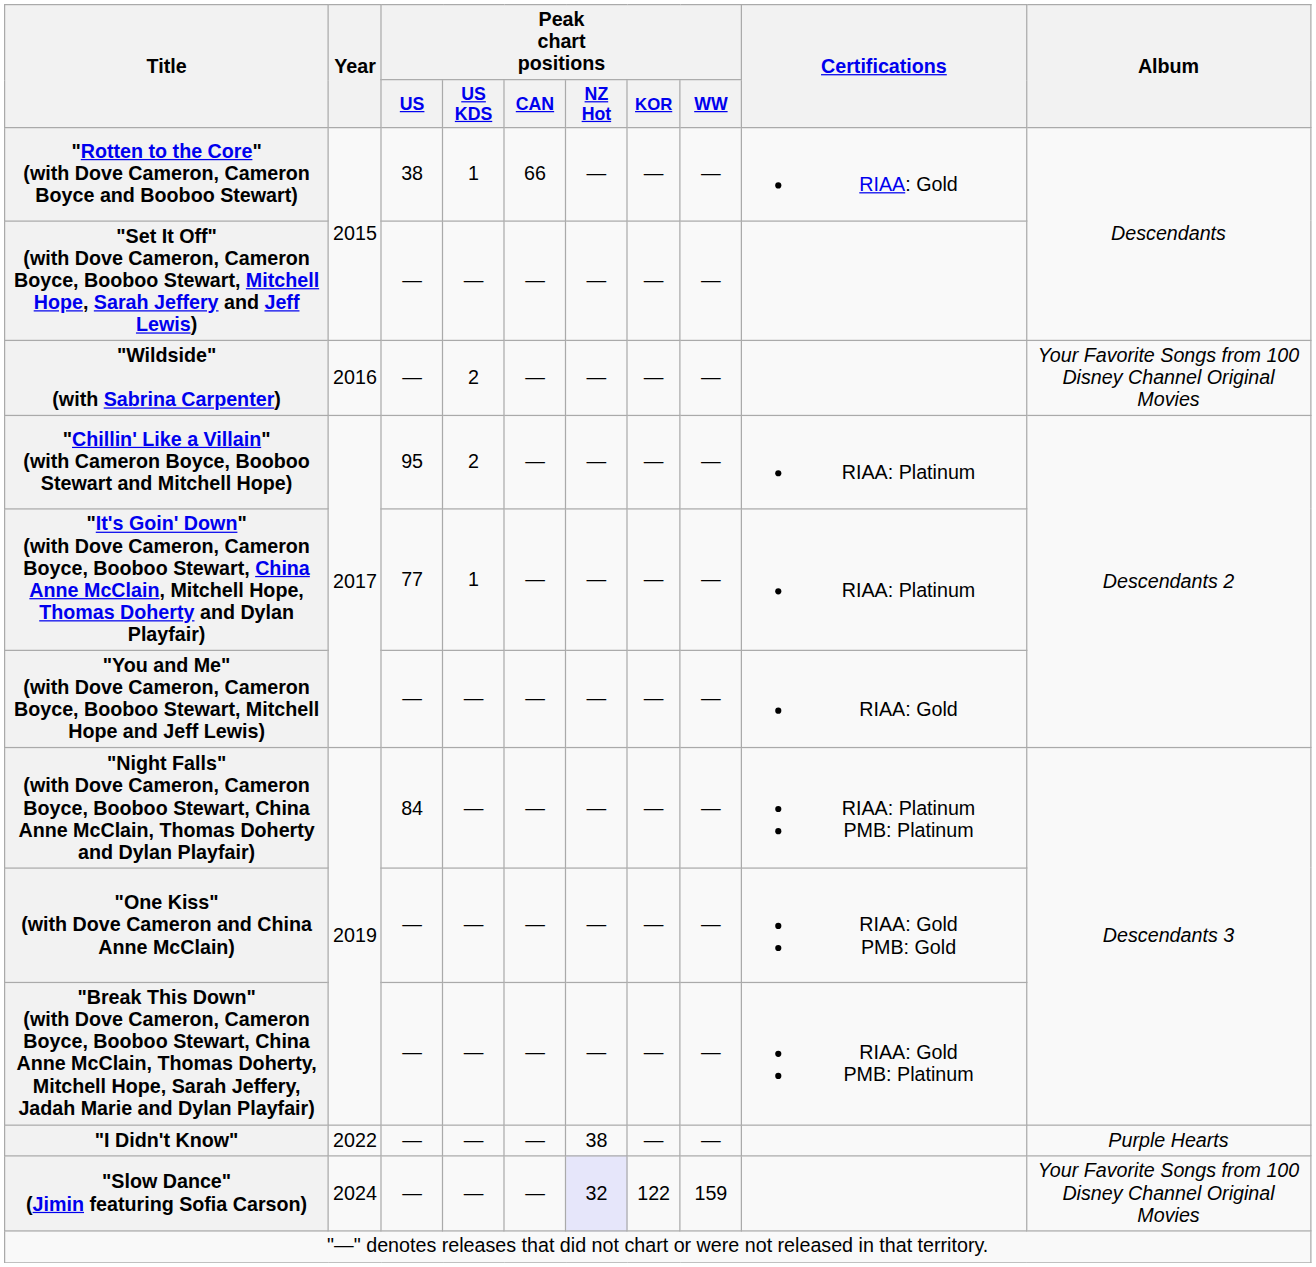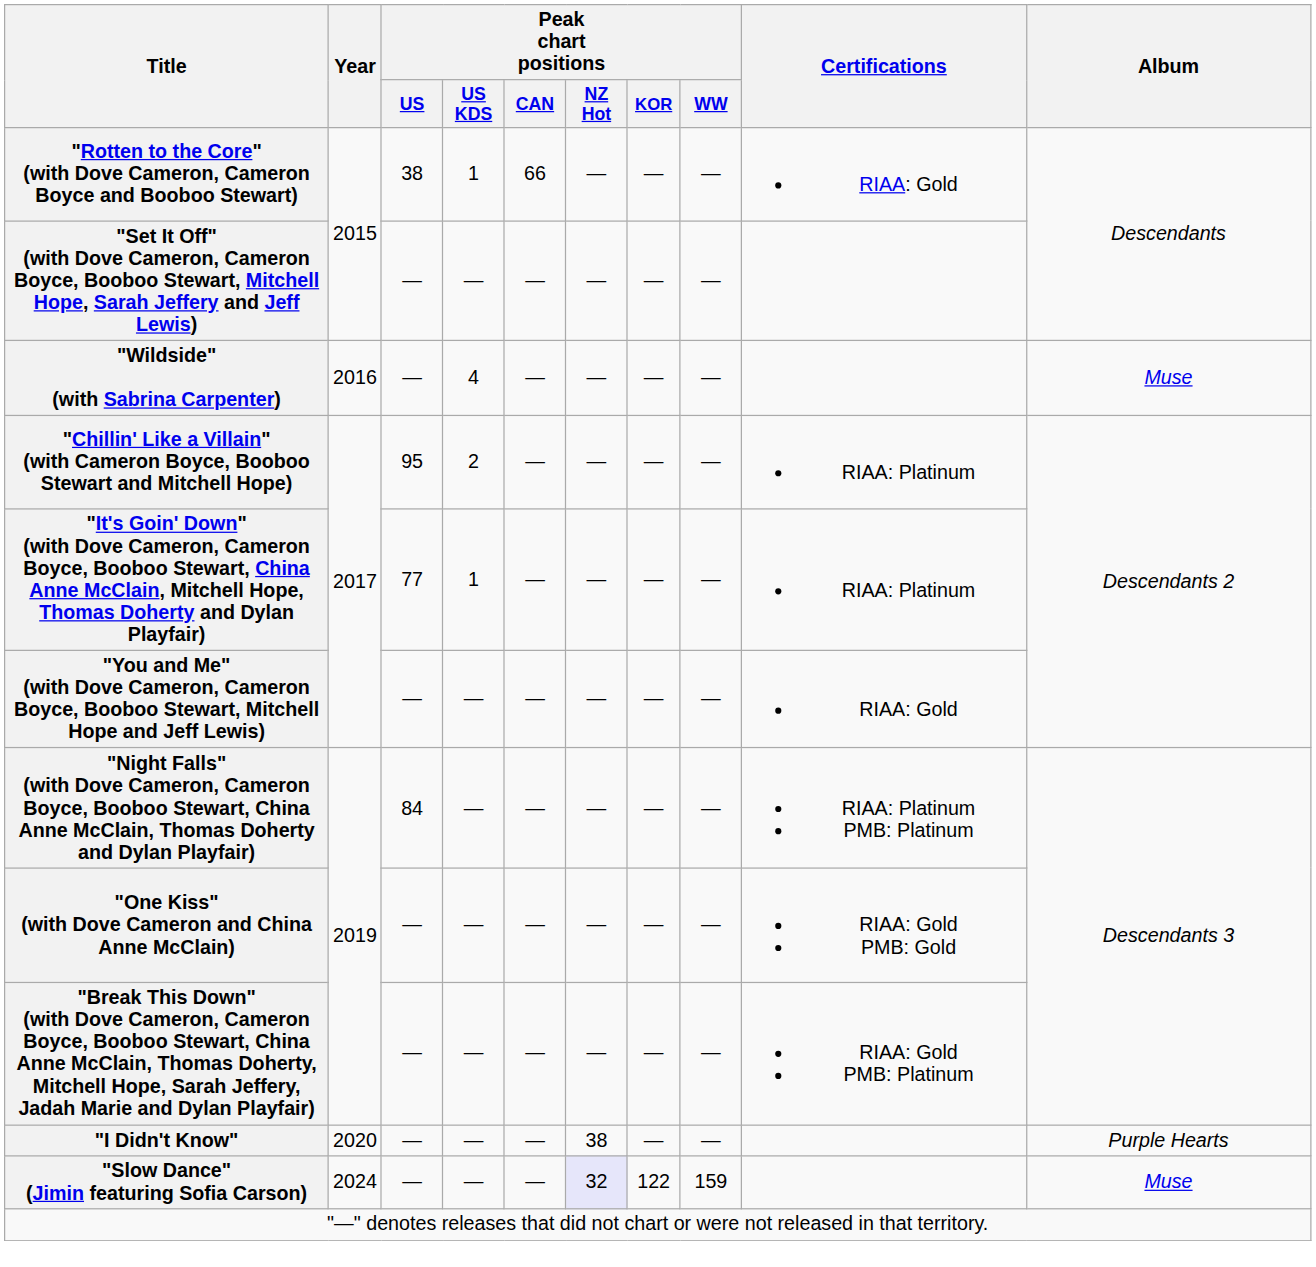"Wildside" (with Sabrina Carpenter) | Peak chart positions / US KDS: 2 -> 4
"Wildside" (with Sabrina Carpenter) | Album: Your Favorite Songs from 100 Disney Channel Original Movies -> Muse
"I Didn't Know" | Year: 2022 -> 2020
"Slow Dance" (Jimin featuring Sofia Carson) | Album: Your Favorite Songs from 100 Disney Channel Original Movies -> Muse
